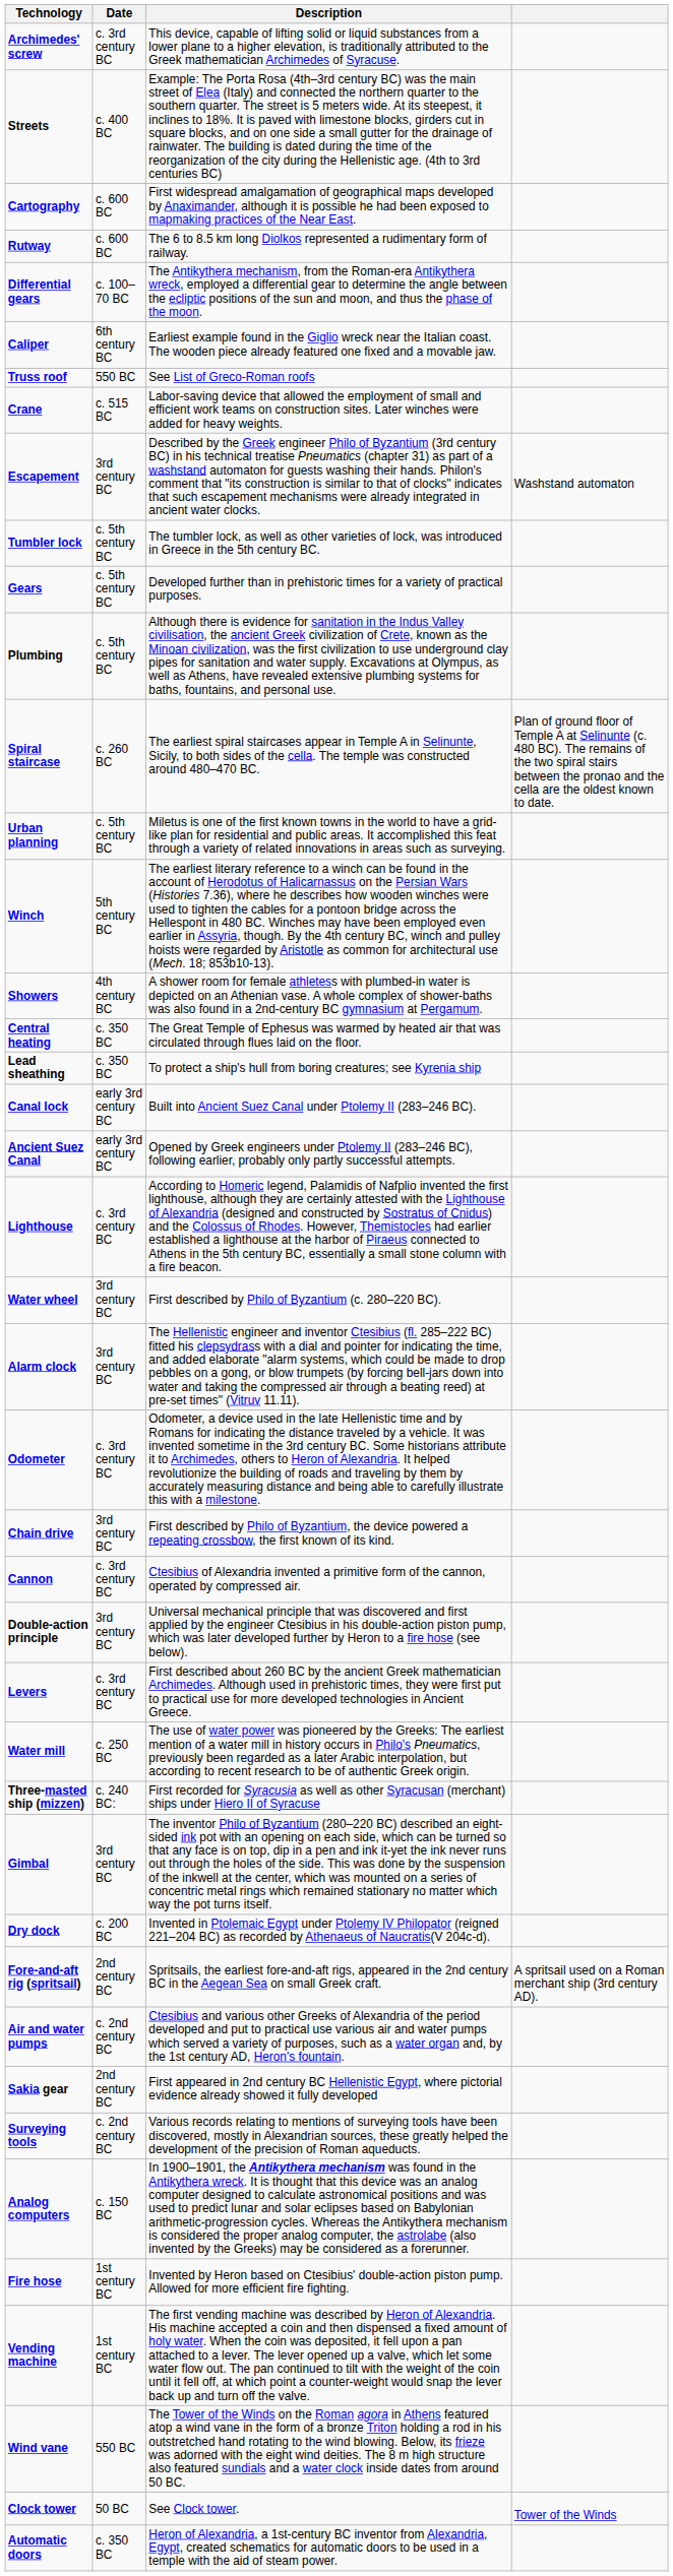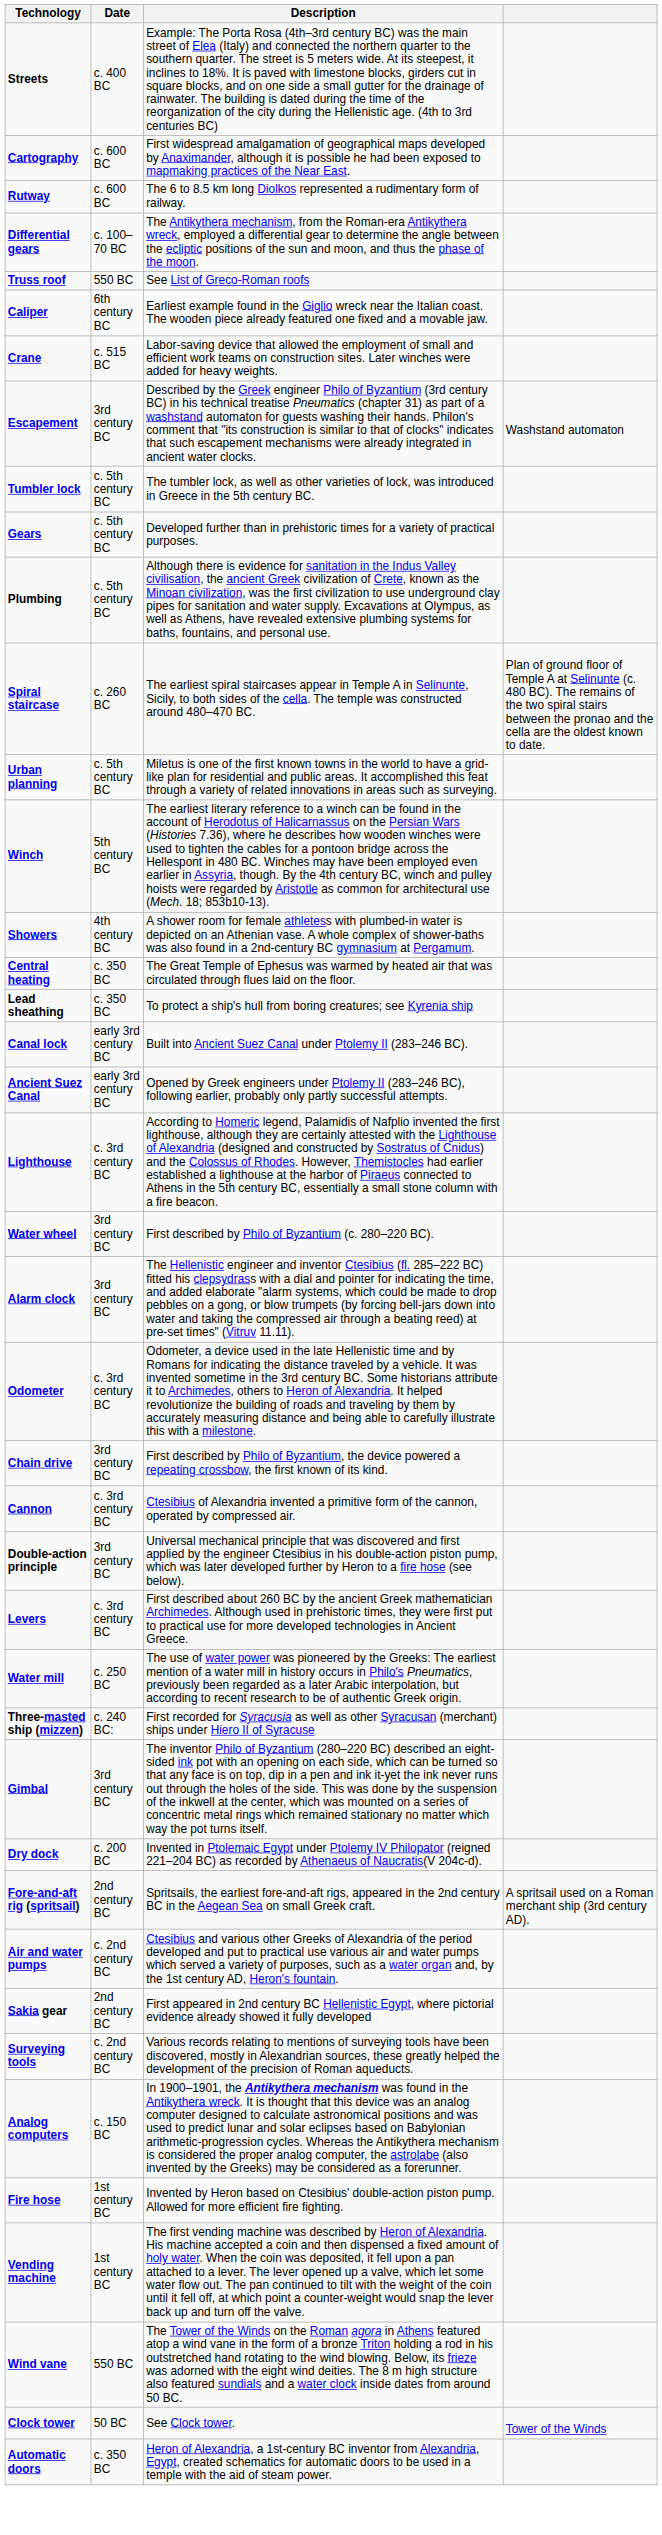- row: Archimedes' screw | c. 3rd century BC | This device, capable of lifting solid or liquid substances from a lower plane to a higher elevation, is traditionally attributed to the Greek mathematician Archimedes of Syracuse.
rows swapped: Caliper <-> Truss roof
